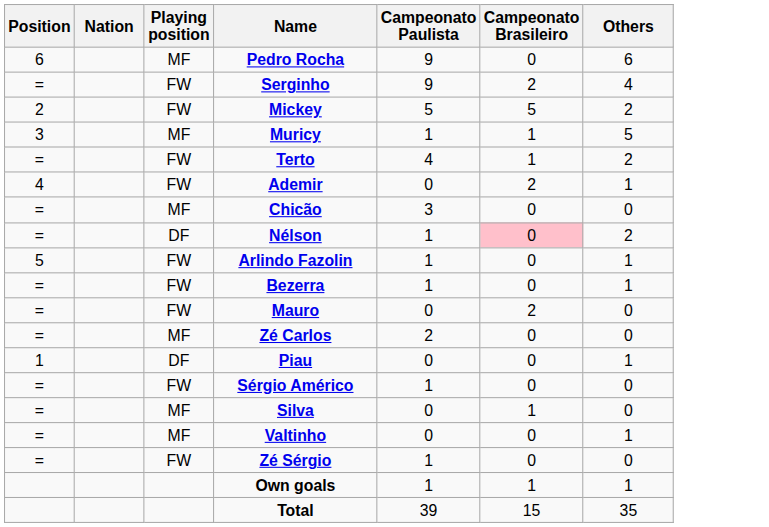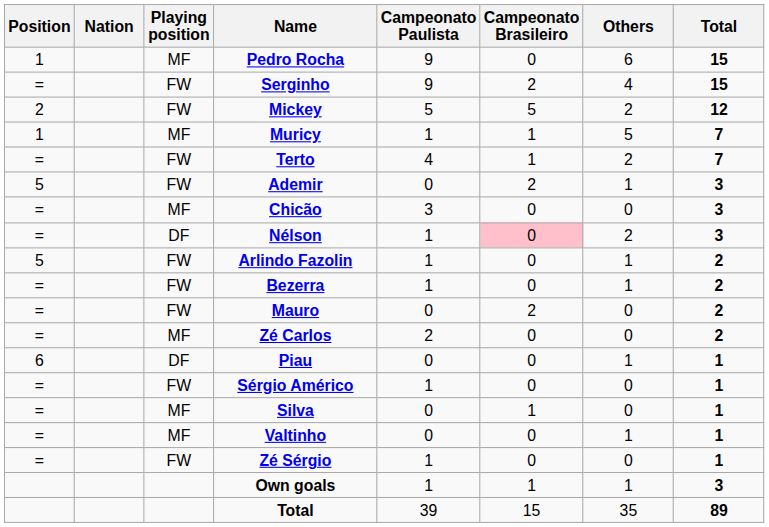+ column: Total | 15 | 15 | 12 | 7 | 7 | 3 | 3 | 3 | 2 | 2 | 2 | 2 | 1 | 1 | 1 | 1 | 1 | 3 | 89
Pedro Rocha | Position: 6 -> 1
Muricy | Position: 3 -> 1
Ademir | Position: 4 -> 5
Piau | Position: 1 -> 6
